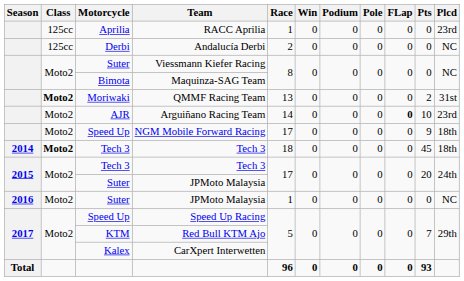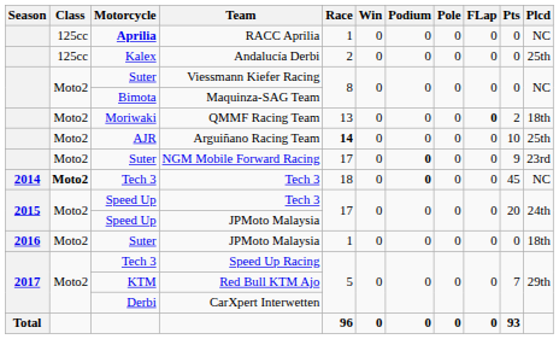RACC Aprilia | Motorcycle: normal -> bold
RACC Aprilia | Plcd: 23rd -> NC
Andalucía Derbi | Motorcycle: Derbi -> Kalex
Andalucía Derbi | Plcd: NC -> 25th
QMMF Racing Team | Class: bold -> normal
QMMF Racing Team | FLap: normal -> bold
QMMF Racing Team | Plcd: 31st -> 18th
Arguiñano Racing Team | Race: normal -> bold
Arguiñano Racing Team | FLap: bold -> normal
Arguiñano Racing Team | Plcd: 23rd -> 25th
NGM Mobile Forward Racing | Motorcycle: Speed Up -> Suter
NGM Mobile Forward Racing | Podium: normal -> bold
NGM Mobile Forward Racing | Plcd: 18th -> 23rd
2014 / Tech 3 | Podium: normal -> bold
2014 / Tech 3 | Plcd: 18th -> NC
2015 / Tech 3 | Motorcycle: Tech 3 -> Speed Up
2015 / JPMoto Malaysia | Motorcycle: Suter -> Speed Up
2016 / JPMoto Malaysia | Plcd: NC -> 18th
Speed Up Racing | Motorcycle: Speed Up -> Tech 3
CarXpert Interwetten | Motorcycle: Kalex -> Derbi
